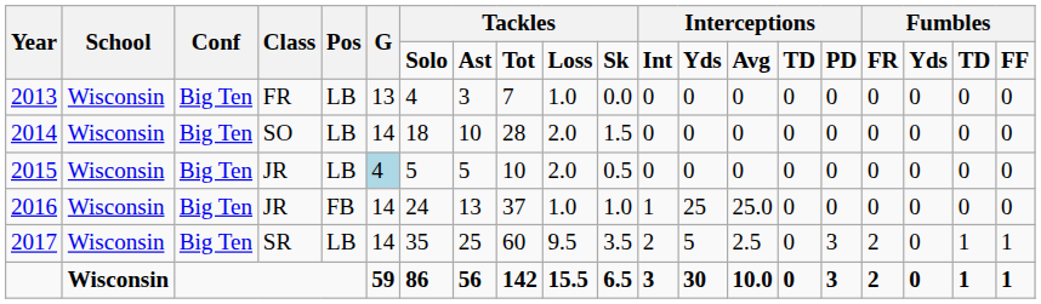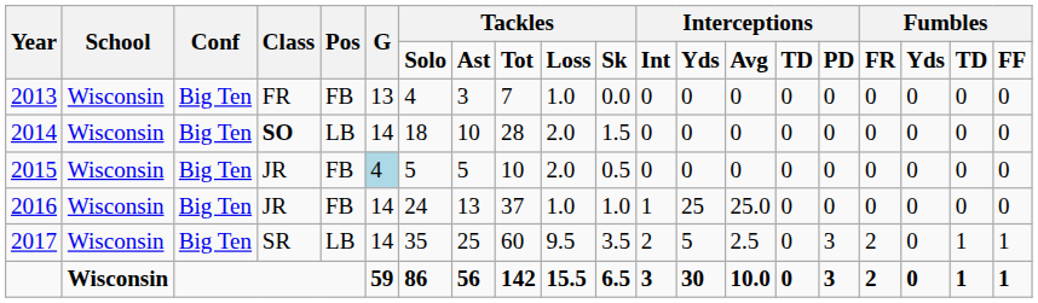2013 | Pos: LB -> FB
2014 | Class: normal -> bold
2015 | Pos: LB -> FB
